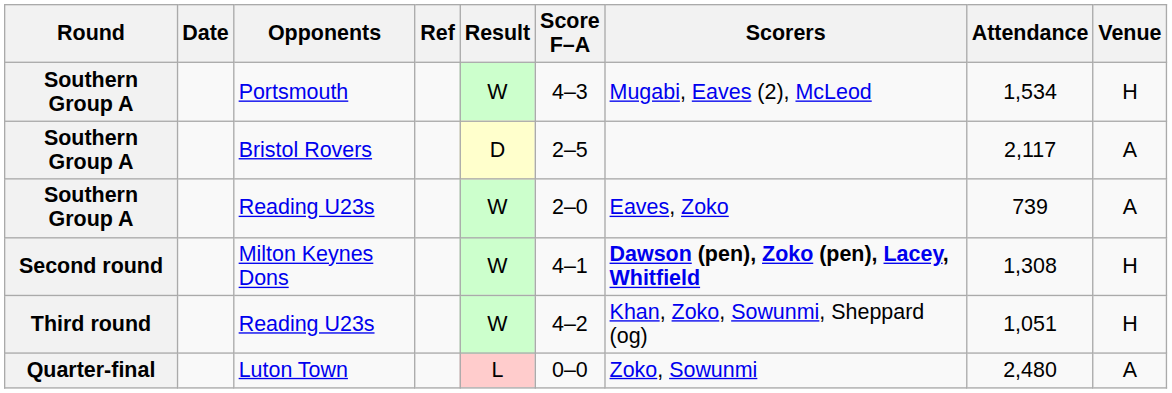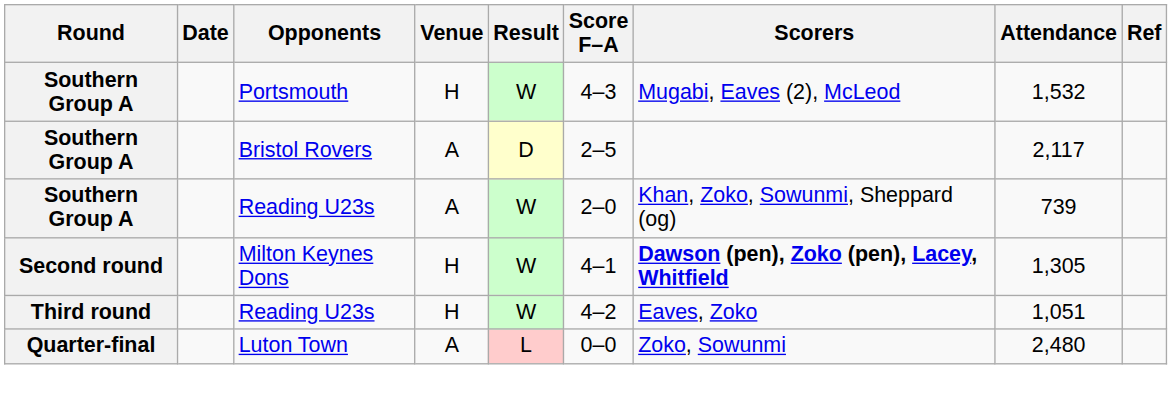columns swapped: Venue <-> Ref
Portsmouth | Attendance: 1,534 -> 1,532
Southern Group A / Reading U23s | Scorers: Eaves, Zoko -> Khan, Zoko, Sowunmi, Sheppard (og)
Milton Keynes Dons | Attendance: 1,308 -> 1,305
Third round / Reading U23s | Scorers: Khan, Zoko, Sowunmi, Sheppard (og) -> Eaves, Zoko
